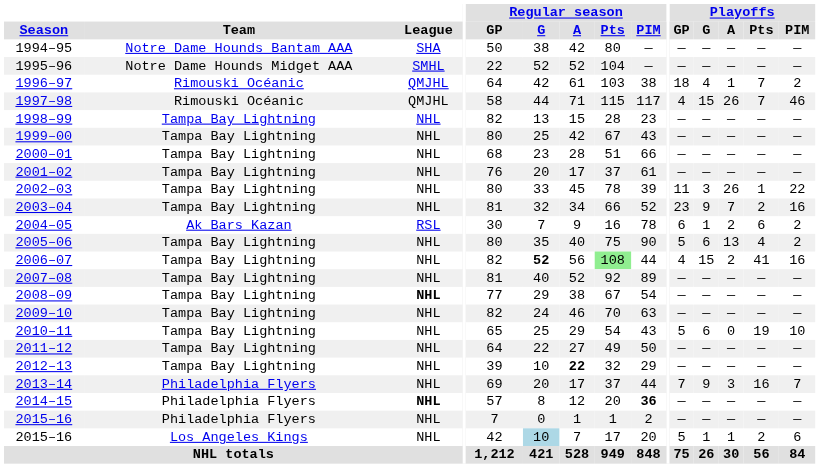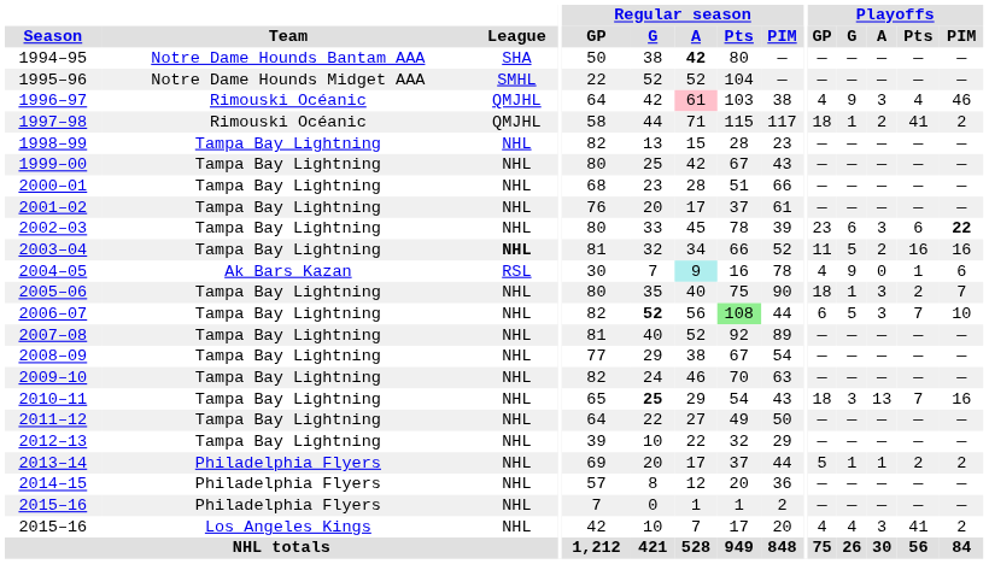1994–95 | Regular season / A: normal -> bold
1996–97 | Regular season / A: no background -> pink background
1996–97 | Playoffs / GP: 18 -> 4
1996–97 | Playoffs / G: 4 -> 9
1996–97 | Playoffs / A: 1 -> 3
1996–97 | Playoffs / Pts: 7 -> 4
1996–97 | Playoffs / PIM: 2 -> 46
1997–98 | Playoffs / GP: 4 -> 18
1997–98 | Playoffs / G: 15 -> 1
1997–98 | Playoffs / A: 26 -> 2
1997–98 | Playoffs / Pts: 7 -> 41
1997–98 | Playoffs / PIM: 46 -> 2
2002–03 | Playoffs / GP: 11 -> 23
2002–03 | Playoffs / G: 3 -> 6
2002–03 | Playoffs / A: 26 -> 3
2002–03 | Playoffs / Pts: 1 -> 6
2002–03 | Playoffs / PIM: normal -> bold
2003–04 | League: normal -> bold
2003–04 | Playoffs / GP: 23 -> 11
2003–04 | Playoffs / G: 9 -> 5
2003–04 | Playoffs / A: 7 -> 2
2003–04 | Playoffs / Pts: 2 -> 16
2004–05 | Regular season / A: no background -> paleturquoise background
2004–05 | Playoffs / GP: 6 -> 4
2004–05 | Playoffs / G: 1 -> 9
2004–05 | Playoffs / A: 2 -> 0
2004–05 | Playoffs / Pts: 6 -> 1
2004–05 | Playoffs / PIM: 2 -> 6
2005–06 | Playoffs / GP: 5 -> 18
2005–06 | Playoffs / G: 6 -> 1
2005–06 | Playoffs / A: 13 -> 3
2005–06 | Playoffs / Pts: 4 -> 2
2005–06 | Playoffs / PIM: 2 -> 7
2006–07 | Playoffs / GP: 4 -> 6
2006–07 | Playoffs / G: 15 -> 5
2006–07 | Playoffs / A: 2 -> 3
2006–07 | Playoffs / Pts: 41 -> 7
2006–07 | Playoffs / PIM: 16 -> 10
2008–09 | League: bold -> normal
2010–11 | Regular season / G: normal -> bold
2010–11 | Playoffs / GP: 5 -> 18
2010–11 | Playoffs / G: 6 -> 3
2010–11 | Playoffs / A: 0 -> 13
2010–11 | Playoffs / Pts: 19 -> 7
2010–11 | Playoffs / PIM: 10 -> 16
2012–13 | Regular season / A: bold -> normal
2013–14 | Playoffs / GP: 7 -> 5
2013–14 | Playoffs / G: 9 -> 1
2013–14 | Playoffs / A: 3 -> 1
2013–14 | Playoffs / Pts: 16 -> 2
2013–14 | Playoffs / PIM: 7 -> 2
2014–15 | League: bold -> normal
2014–15 | Regular season / PIM: bold -> normal
2015–16 / Los Angeles Kings | Regular season / G: lightblue background -> no background
2015–16 / Los Angeles Kings | Playoffs / GP: 5 -> 4
2015–16 / Los Angeles Kings | Playoffs / G: 1 -> 4
2015–16 / Los Angeles Kings | Playoffs / A: 1 -> 3
2015–16 / Los Angeles Kings | Playoffs / Pts: 2 -> 41
2015–16 / Los Angeles Kings | Playoffs / PIM: 6 -> 2
